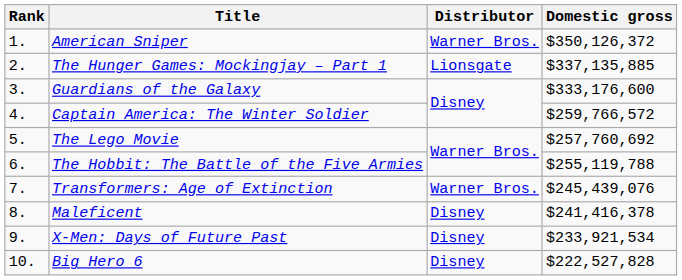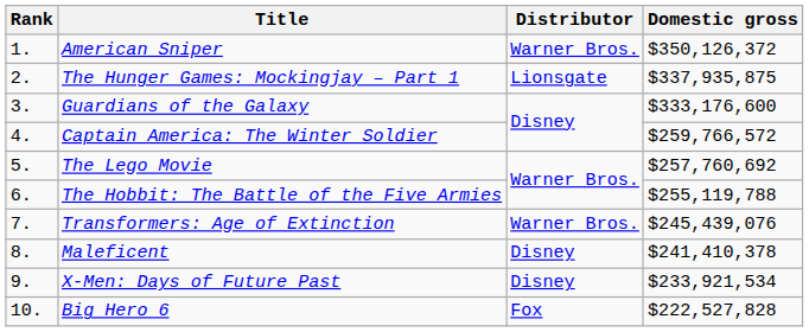The Hunger Games: Mockingjay – Part 1 | Domestic gross: $337,135,885 -> $337,935,875
Maleficent | Domestic gross: $241,416,378 -> $241,410,378
Big Hero 6 | Distributor: Disney -> Fox
